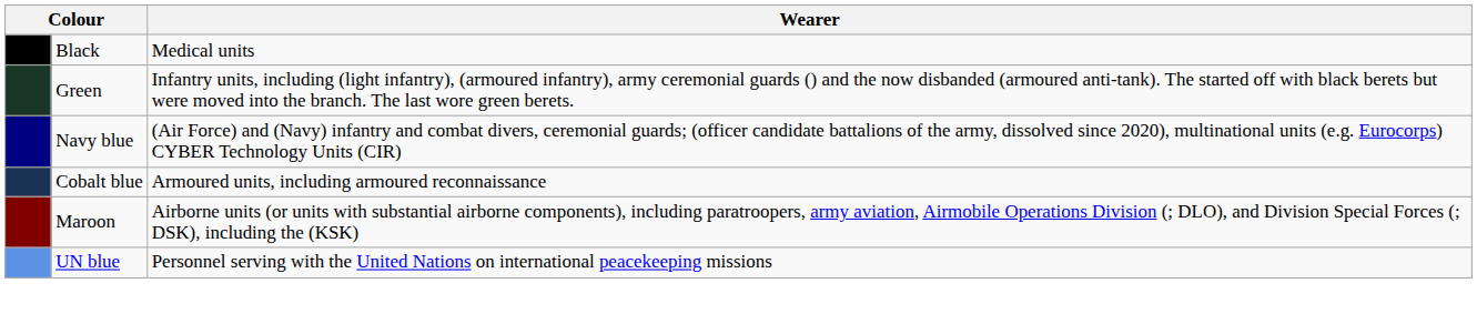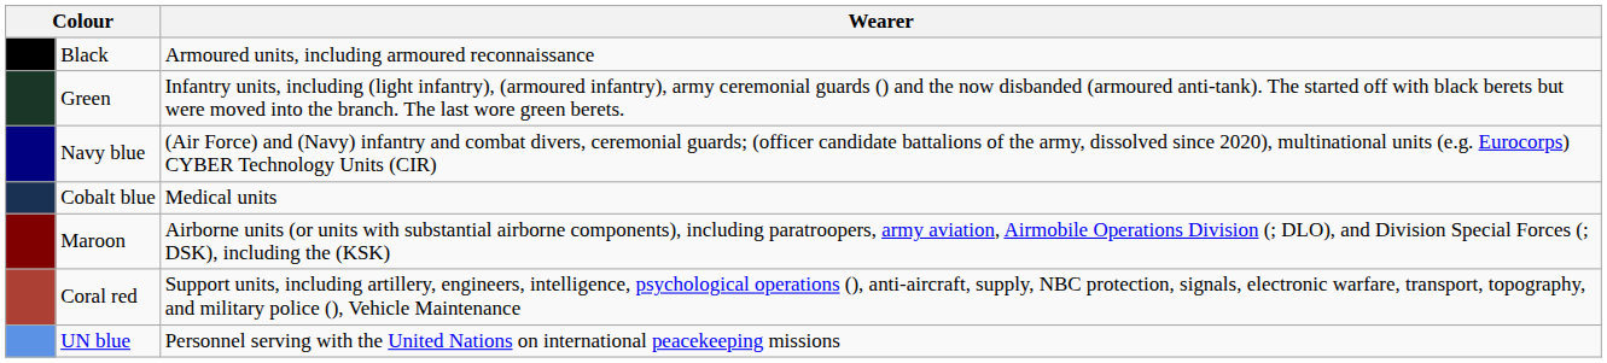Black | Wearer: Medical units -> Armoured units, including armoured reconnaissance
Cobalt blue | Wearer: Armoured units, including armoured reconnaissance -> Medical units
+ row: Coral red | Support units, including artillery, engineers, intelligence, psychological operations (), anti-aircraft, supply, NBC protection, signals, electronic warfare, transport, topography, and military police (), Vehicle Maintenance
